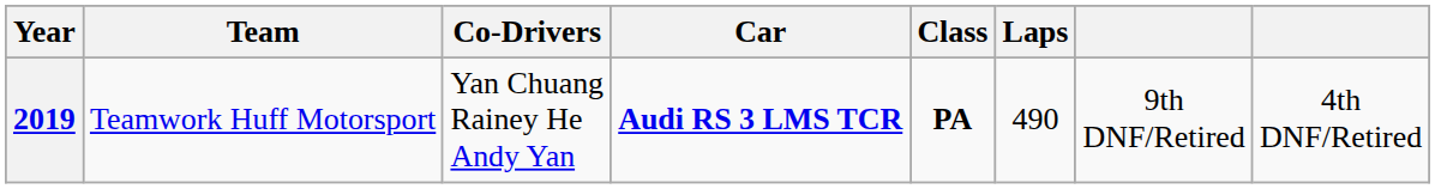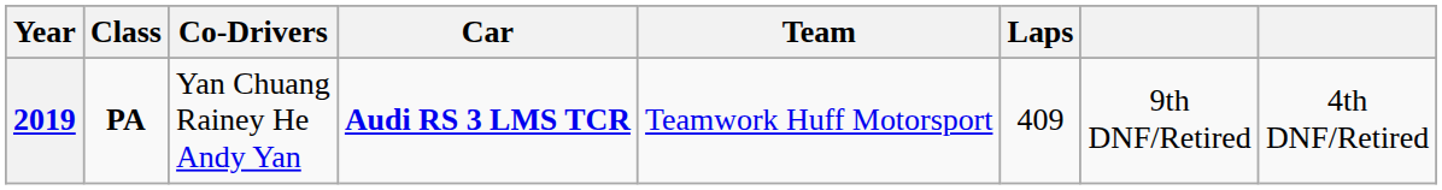columns swapped: Team <-> Class
2019 | Laps: 490 -> 409
